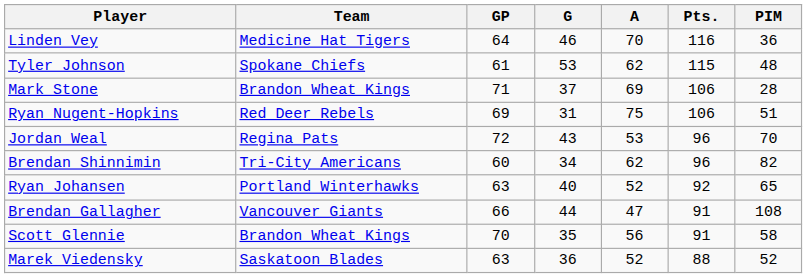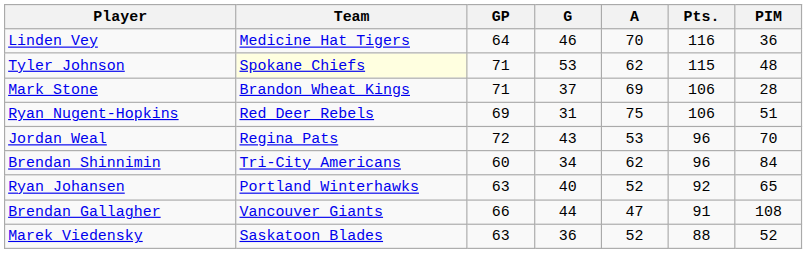Tyler Johnson | Team: no background -> lightyellow background
Tyler Johnson | GP: 61 -> 71
Brendan Shinnimin | PIM: 82 -> 84
- row: Scott Glennie | Brandon Wheat Kings | 70 | 35 | 56 | 91 | 58
